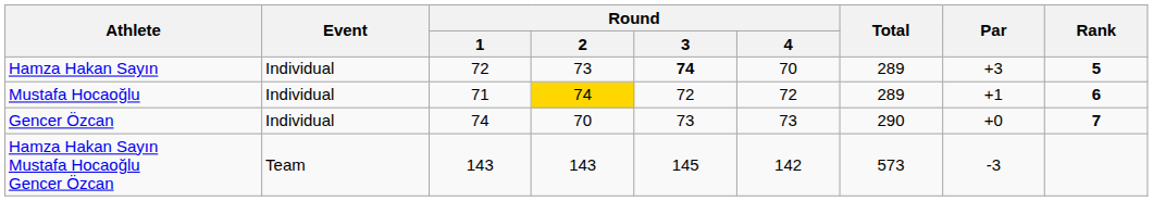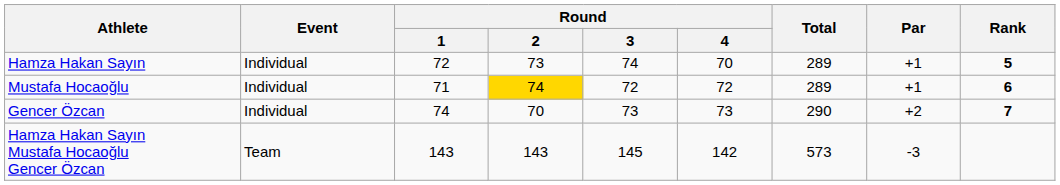Hamza Hakan Sayın | Round / 3: bold -> normal
Hamza Hakan Sayın | Par: +3 -> +1
Gencer Özcan | Par: +0 -> +2
